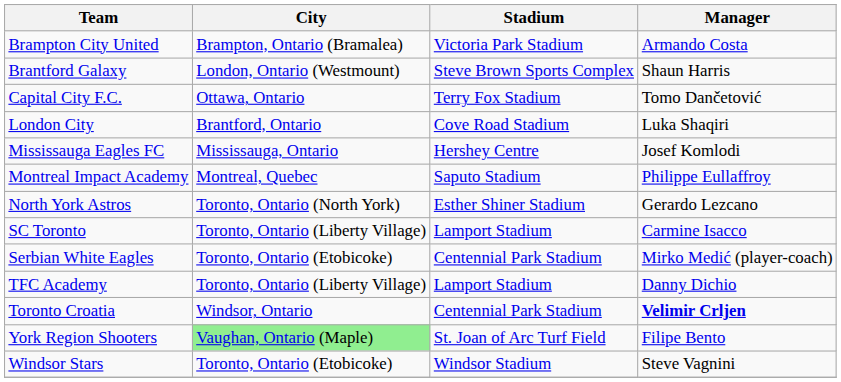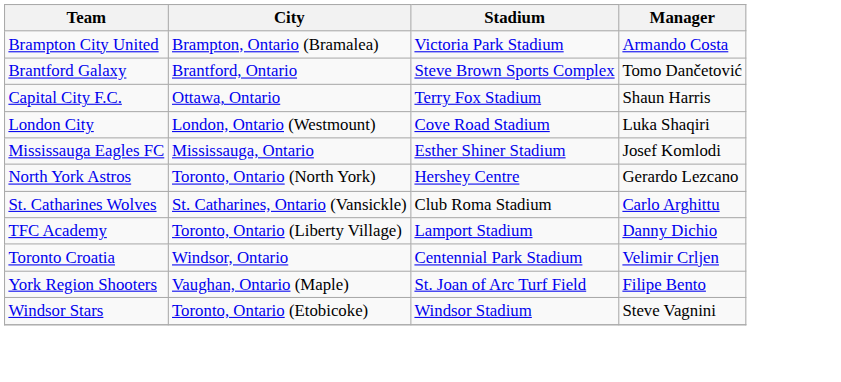Brantford Galaxy | City: London, Ontario (Westmount) -> Brantford, Ontario
Brantford Galaxy | Manager: Shaun Harris -> Tomo Dančetović
Capital City F.C. | Manager: Tomo Dančetović -> Shaun Harris
London City | City: Brantford, Ontario -> London, Ontario (Westmount)
Mississauga Eagles FC | Stadium: Hershey Centre -> Esther Shiner Stadium
- row: Montreal Impact Academy | Montreal, Quebec | Saputo Stadium | Philippe Eullaffroy
North York Astros | Stadium: Esther Shiner Stadium -> Hershey Centre
- row: SC Toronto | Toronto, Ontario (Liberty Village) | Lamport Stadium | Carmine Isacco
- row: Serbian White Eagles | Toronto, Ontario (Etobicoke) | Centennial Park Stadium | Mirko Medić (player-coach)
+ row: St. Catharines Wolves | St. Catharines, Ontario (Vansickle) | Club Roma Stadium | Carlo Arghittu
Toronto Croatia | Manager: bold -> normal
York Region Shooters | City: lightgreen background -> no background
